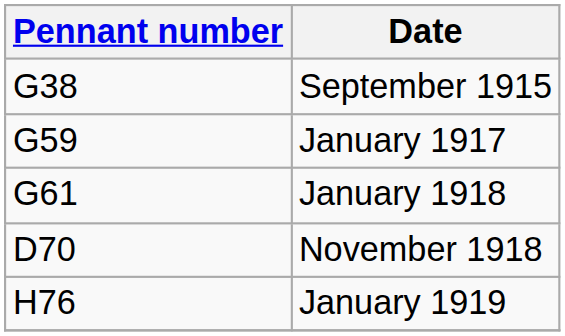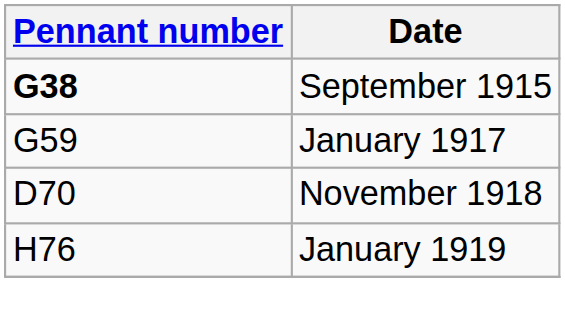September 1915 | Pennant number: normal -> bold
- row: G61 | January 1918
